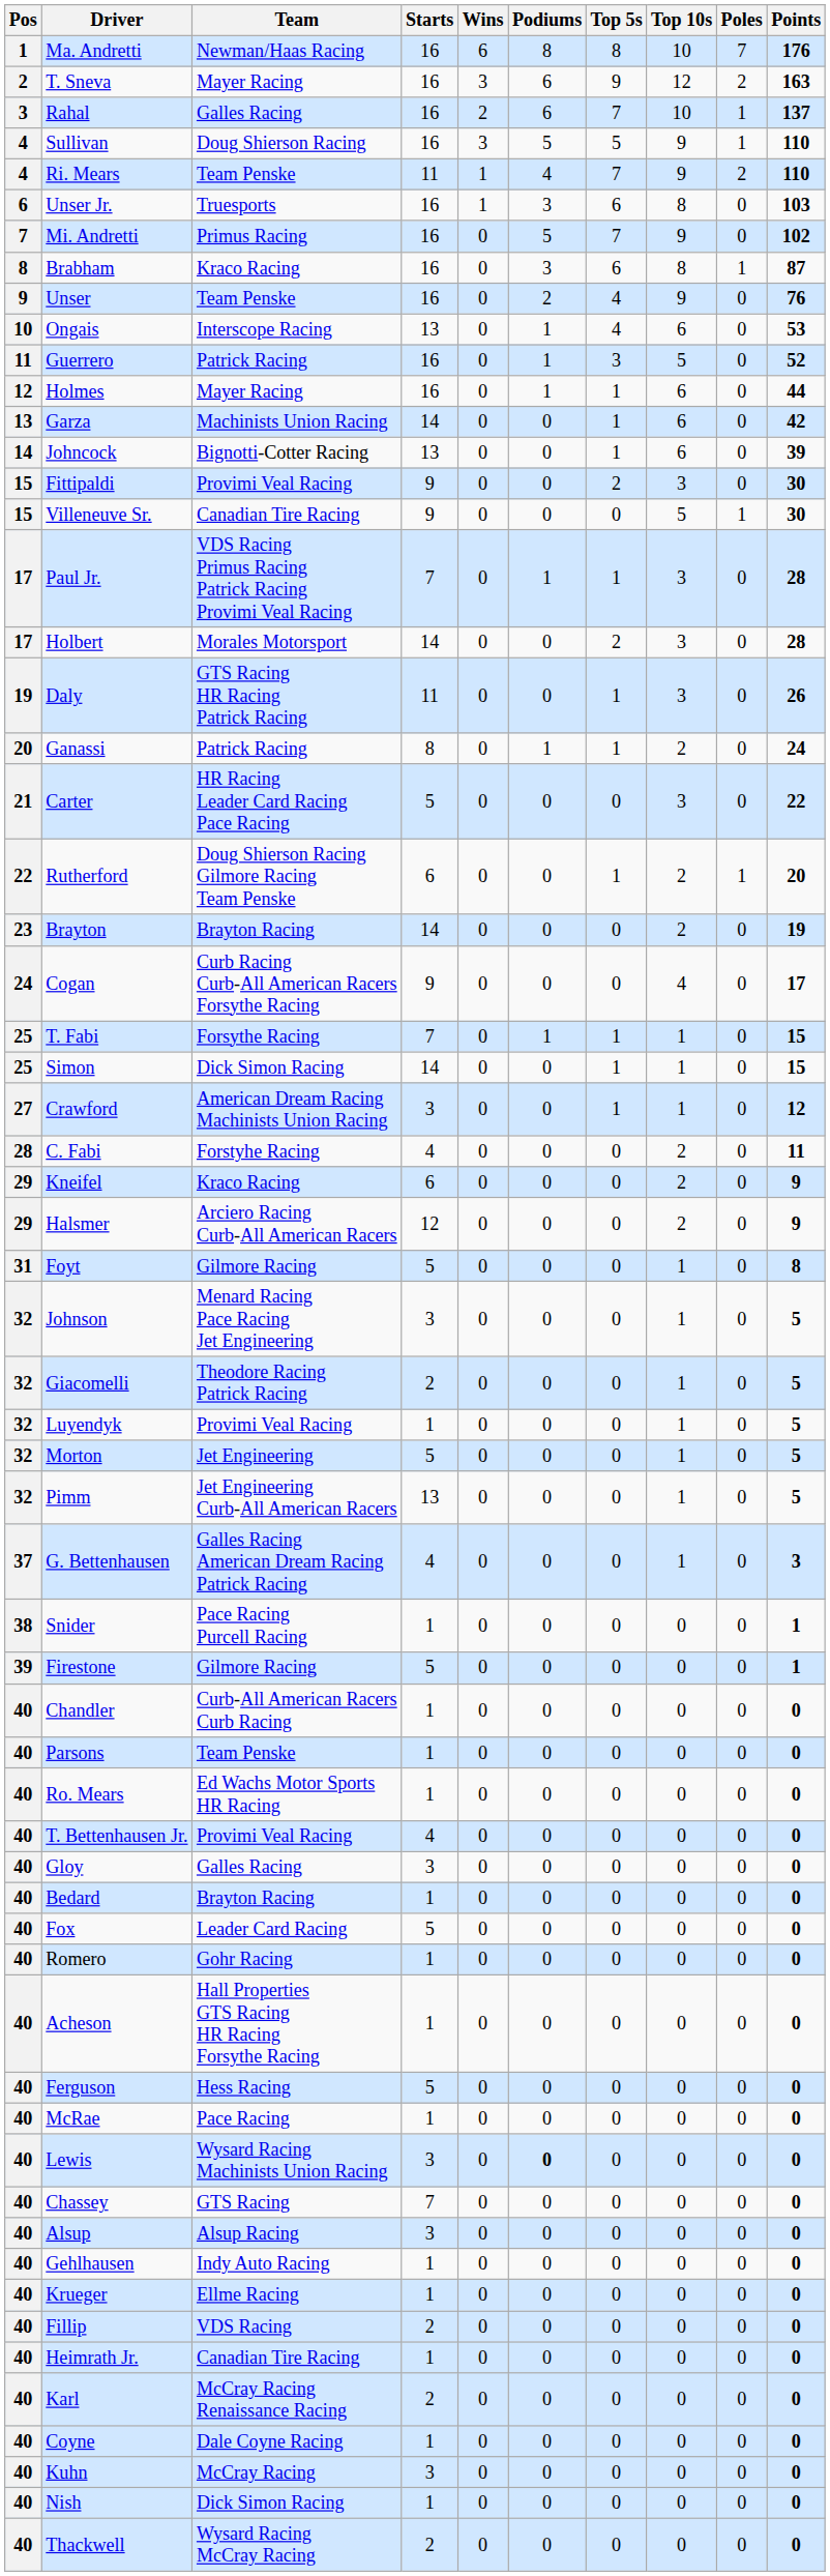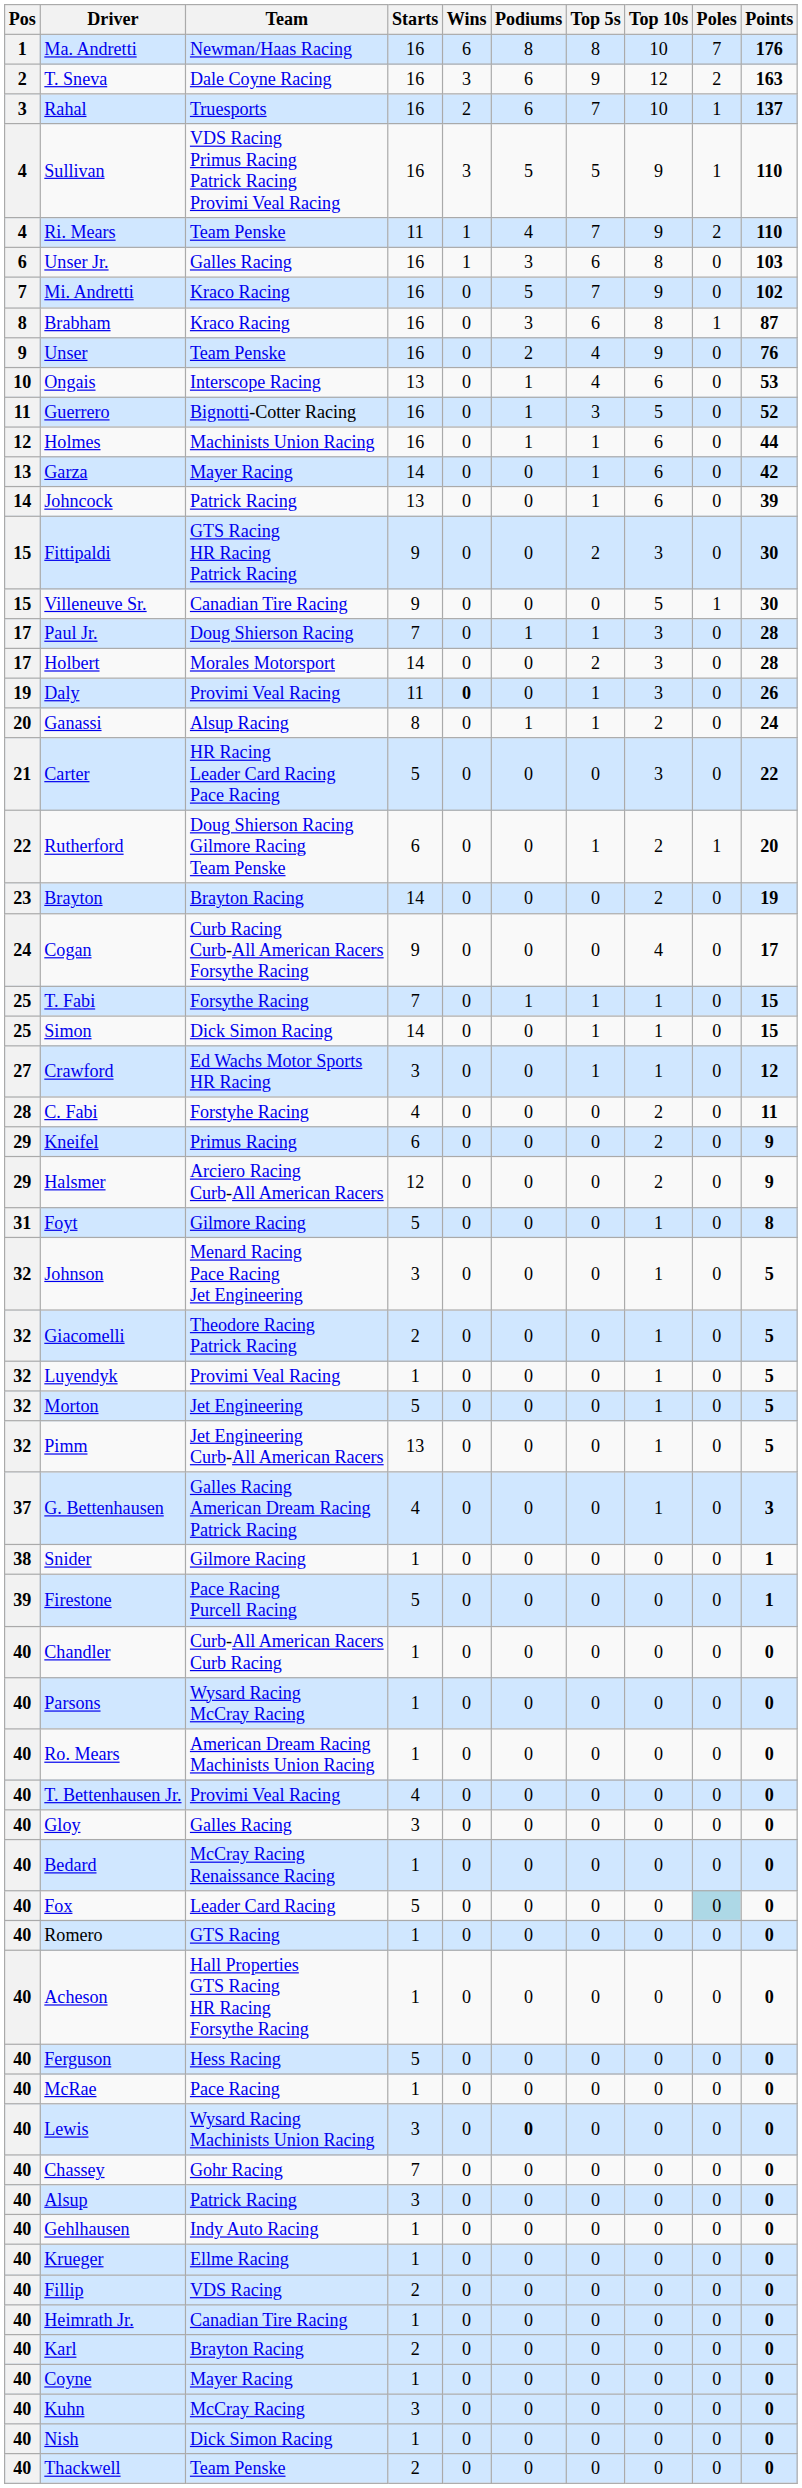T. Sneva | Team: Mayer Racing -> Dale Coyne Racing
Rahal | Team: Galles Racing -> Truesports
Sullivan | Team: Doug Shierson Racing -> VDS Racing Primus Racing Patrick Racing Provimi Veal Racing
Unser Jr. | Team: Truesports -> Galles Racing
Mi. Andretti | Team: Primus Racing -> Kraco Racing
Guerrero | Team: Patrick Racing -> Bignotti-Cotter Racing
Holmes | Team: Mayer Racing -> Machinists Union Racing
Garza | Team: Machinists Union Racing -> Mayer Racing
Johncock | Team: Bignotti-Cotter Racing -> Patrick Racing
Fittipaldi | Team: Provimi Veal Racing -> GTS Racing HR Racing Patrick Racing
Paul Jr. | Team: VDS Racing Primus Racing Patrick Racing Provimi Veal Racing -> Doug Shierson Racing
Daly | Team: GTS Racing HR Racing Patrick Racing -> Provimi Veal Racing
Daly | Wins: normal -> bold
Ganassi | Team: Patrick Racing -> Alsup Racing
Crawford | Team: American Dream Racing Machinists Union Racing -> Ed Wachs Motor Sports HR Racing
Kneifel | Team: Kraco Racing -> Primus Racing
Snider | Team: Pace Racing Purcell Racing -> Gilmore Racing
Firestone | Team: Gilmore Racing -> Pace Racing Purcell Racing
Parsons | Team: Team Penske -> Wysard Racing McCray Racing
Ro. Mears | Team: Ed Wachs Motor Sports HR Racing -> American Dream Racing Machinists Union Racing
Bedard | Team: Brayton Racing -> McCray Racing Renaissance Racing
Fox | Poles: no background -> lightblue background
Romero | Team: Gohr Racing -> GTS Racing
Chassey | Team: GTS Racing -> Gohr Racing
Alsup | Team: Alsup Racing -> Patrick Racing
Karl | Team: McCray Racing Renaissance Racing -> Brayton Racing
Coyne | Team: Dale Coyne Racing -> Mayer Racing
Thackwell | Team: Wysard Racing McCray Racing -> Team Penske
